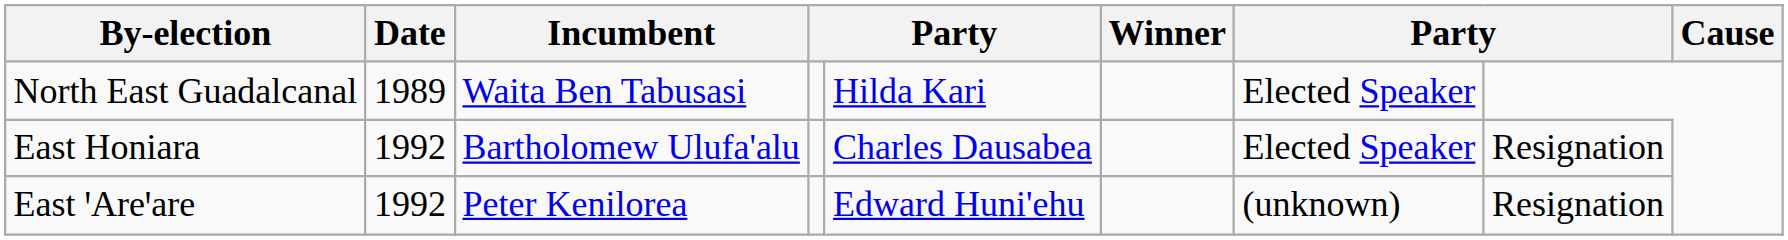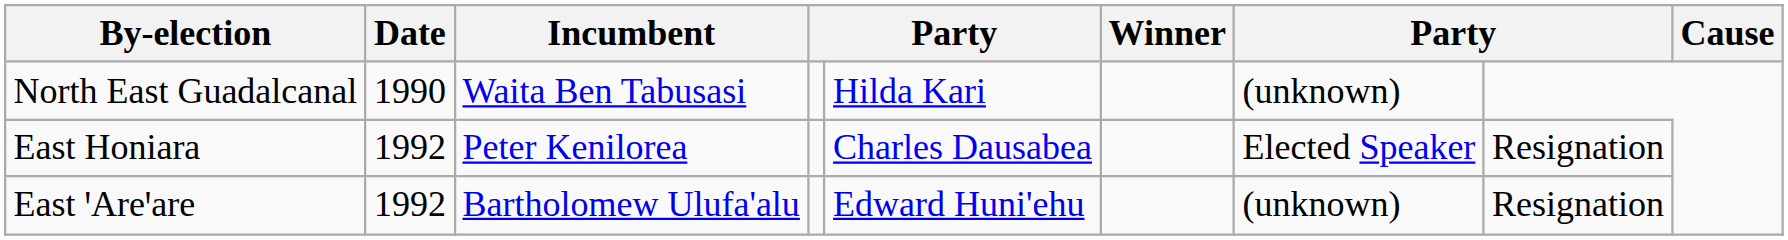North East Guadalcanal | Date: 1989 -> 1990
North East Guadalcanal | column 7: Elected Speaker -> (unknown)
East Honiara | Incumbent: Bartholomew Ulufa'alu -> Peter Kenilorea
East ꞌAreꞌare | Incumbent: Peter Kenilorea -> Bartholomew Ulufa'alu
